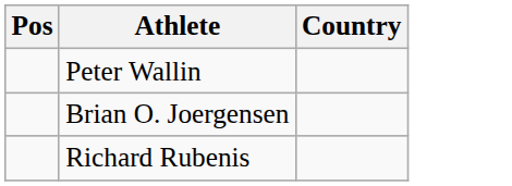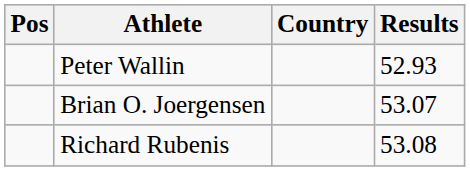+ column: Results | 52.93 | 53.07 | 53.08
